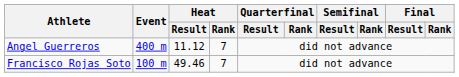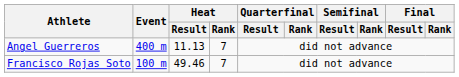Angel Guerreros | Heat / Result: 11.12 -> 11.13
